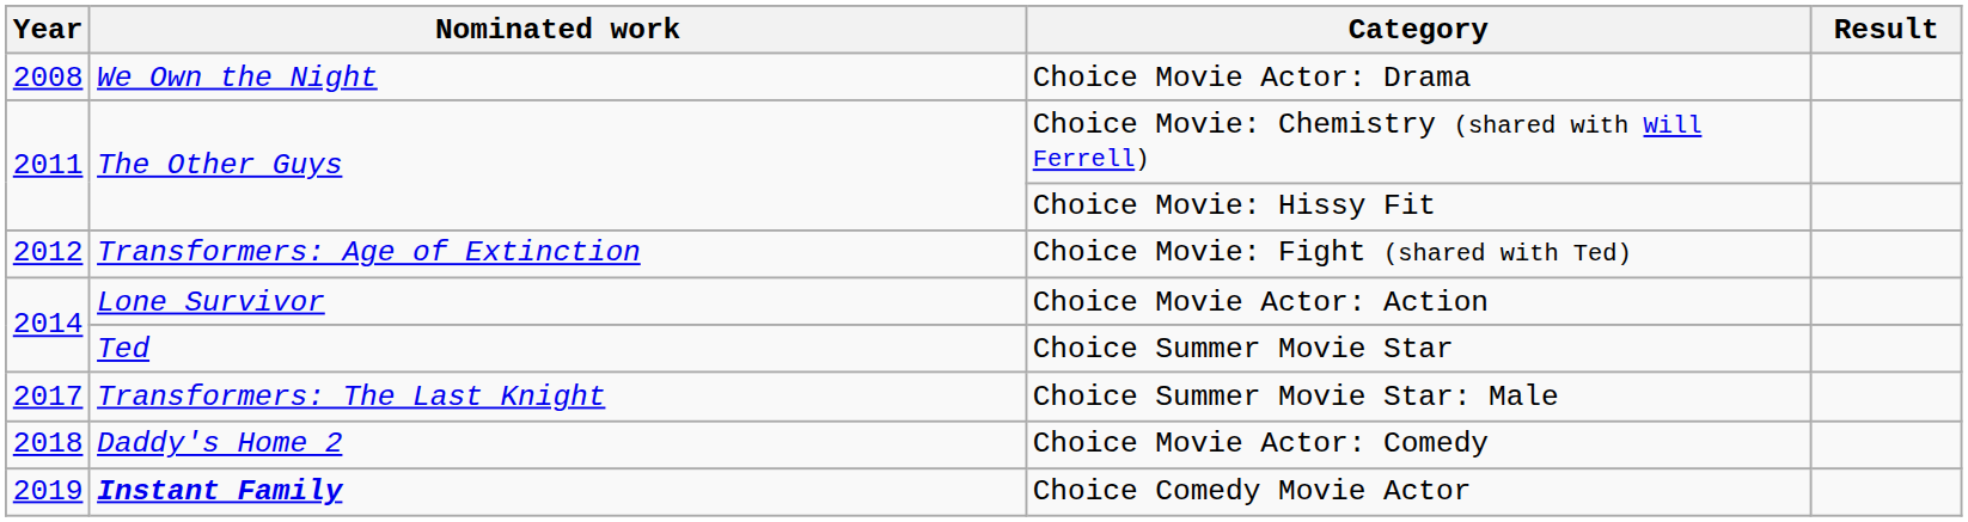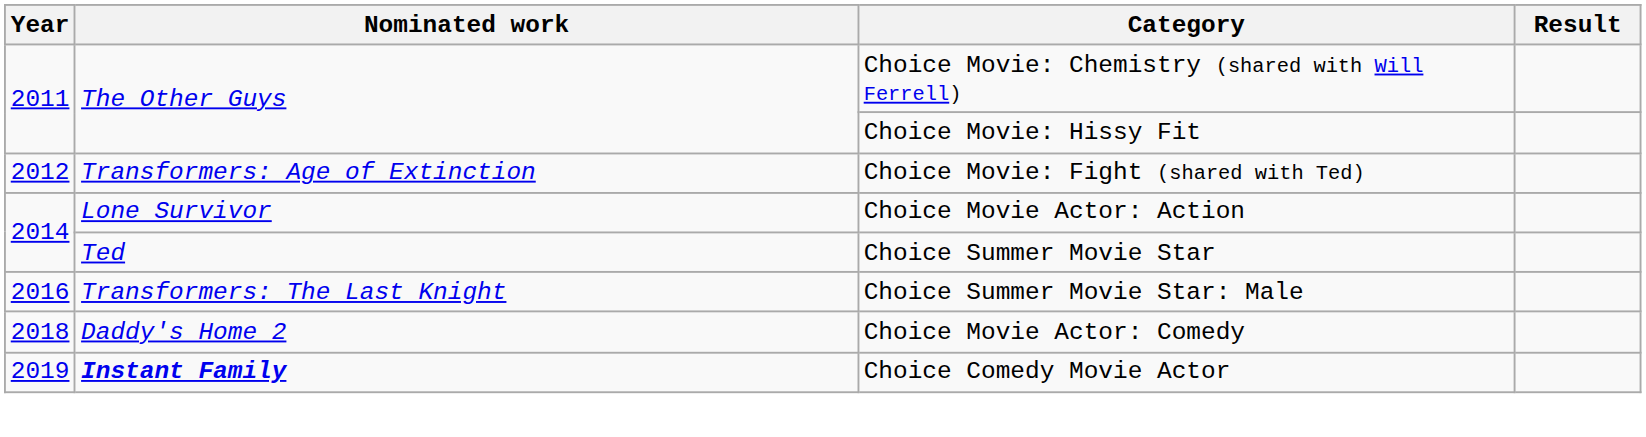- row: 2008 | We Own the Night | Choice Movie Actor: Drama
Choice Summer Movie Star: Male | Year: 2017 -> 2016
